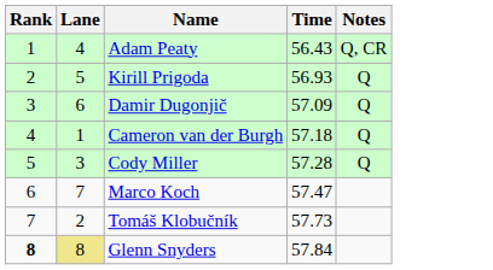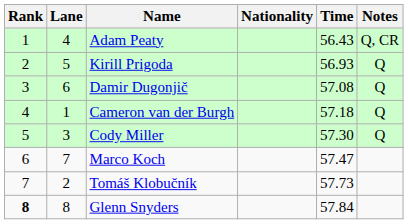+ column: Nationality
Damir Dugonjič | Time: 57.09 -> 57.08
Cody Miller | Time: 57.28 -> 57.30
Glenn Snyders | Lane: khaki background -> no background
